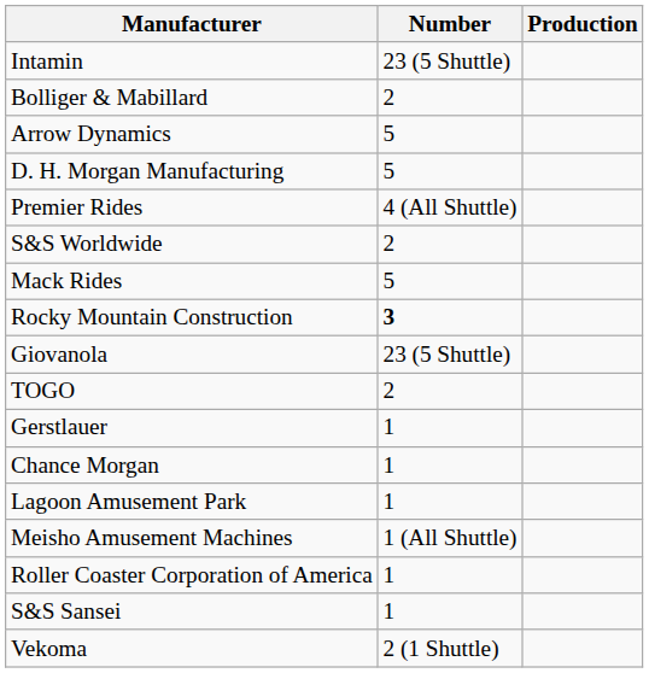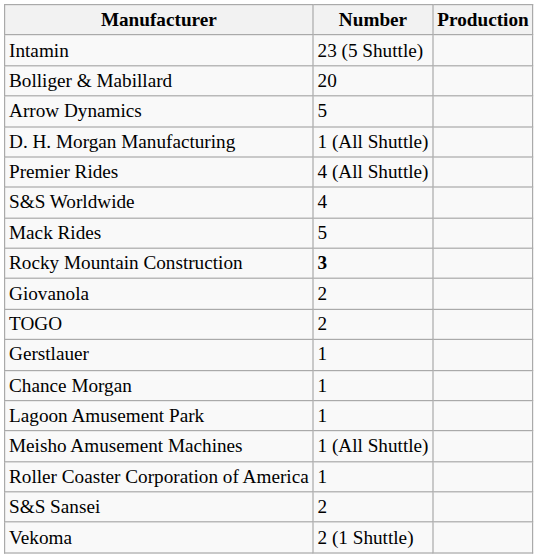Bolliger & Mabillard | Number: 2 -> 20
D. H. Morgan Manufacturing | Number: 5 -> 1 (All Shuttle)
S&S Worldwide | Number: 2 -> 4
Giovanola | Number: 23 (5 Shuttle) -> 2
S&S Sansei | Number: 1 -> 2
